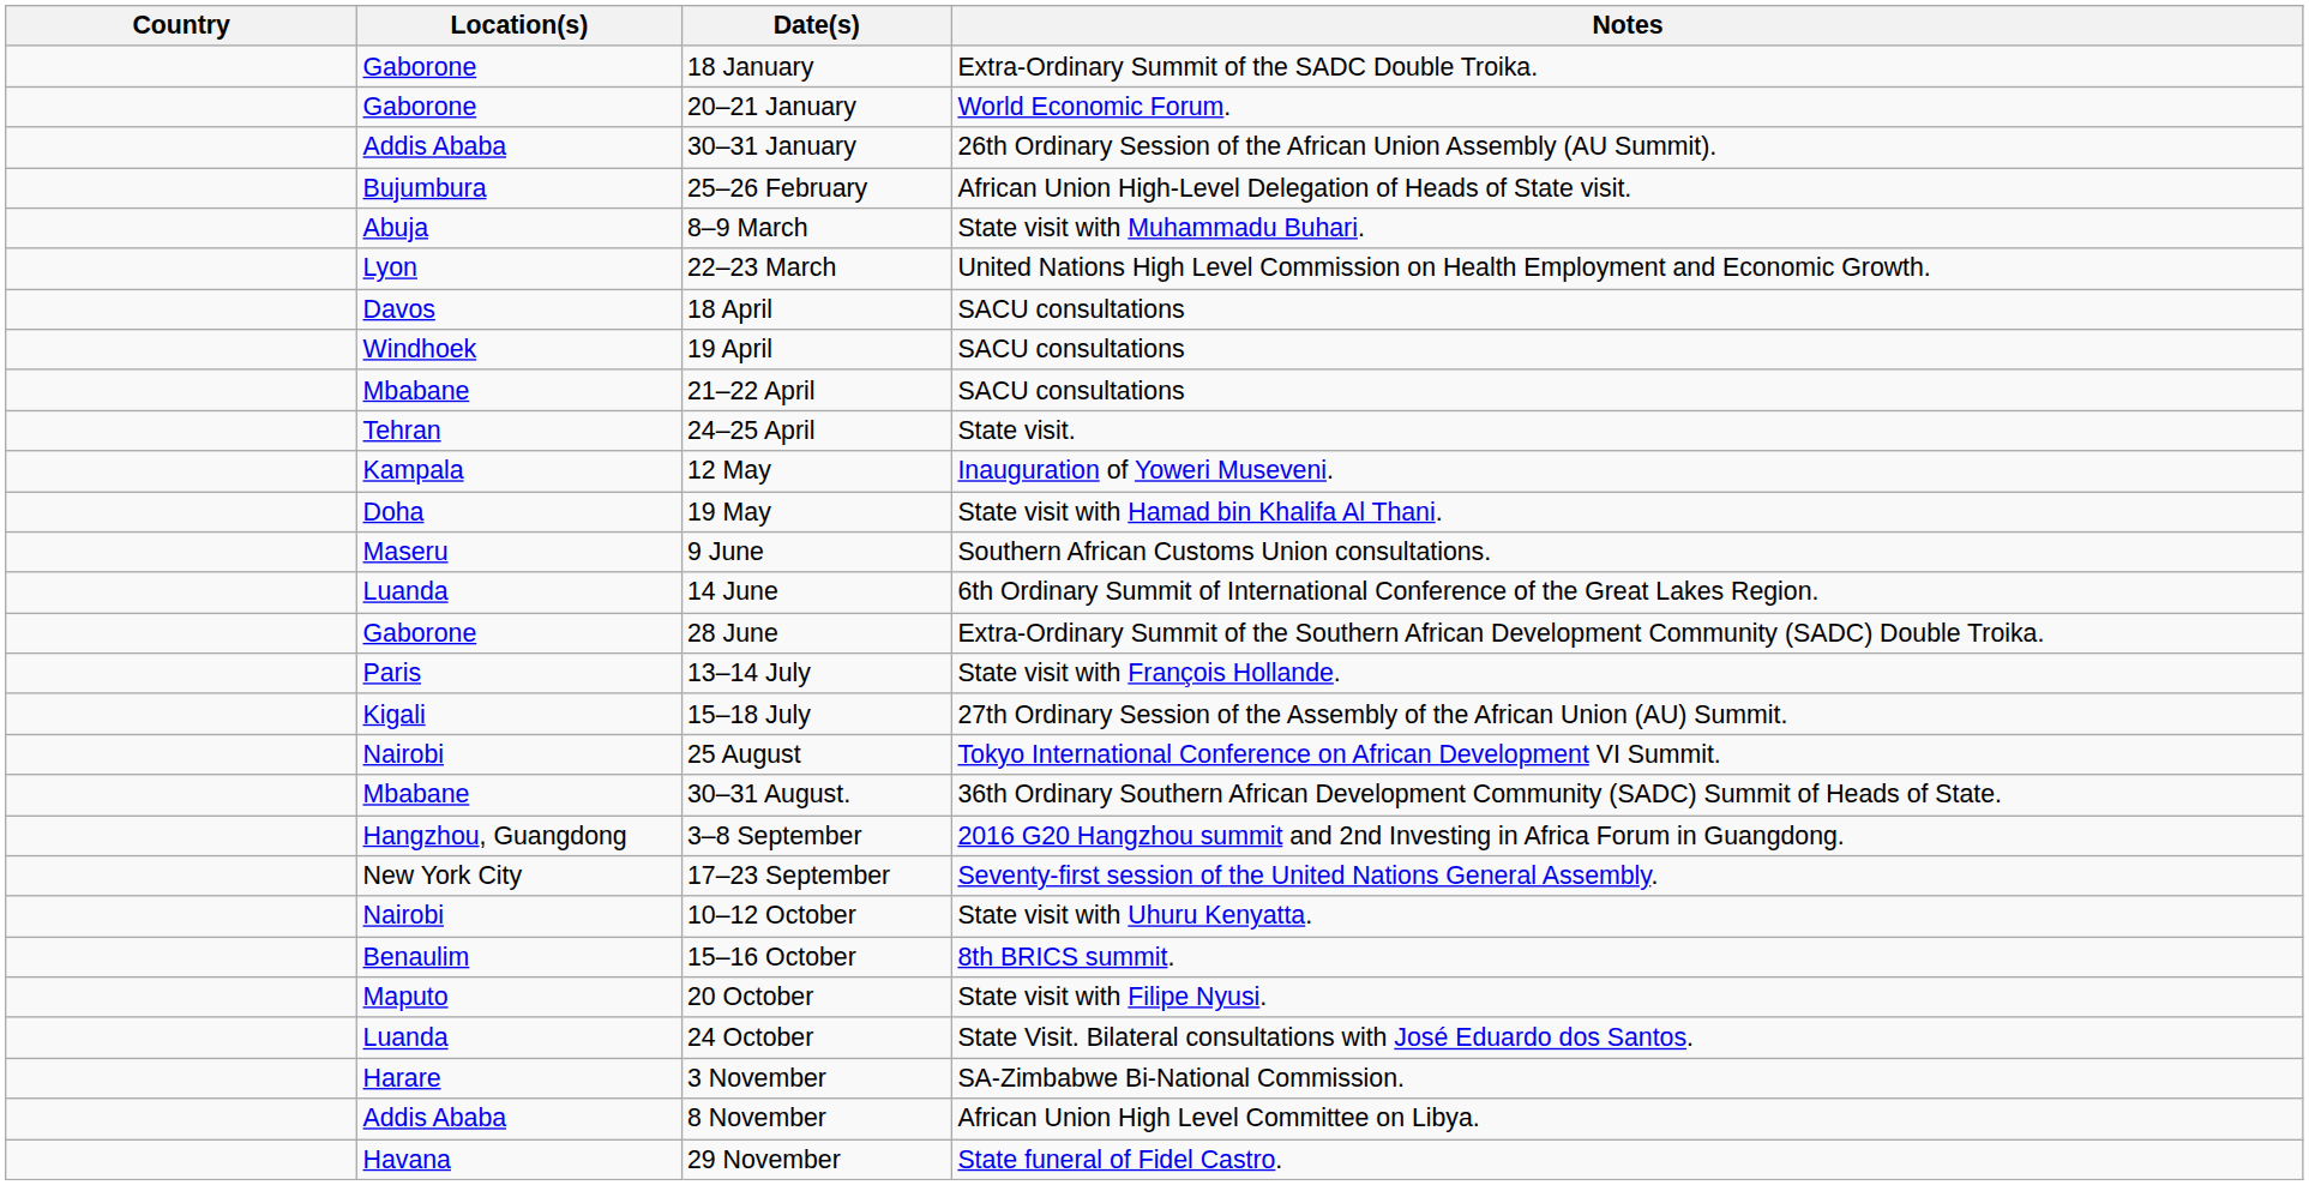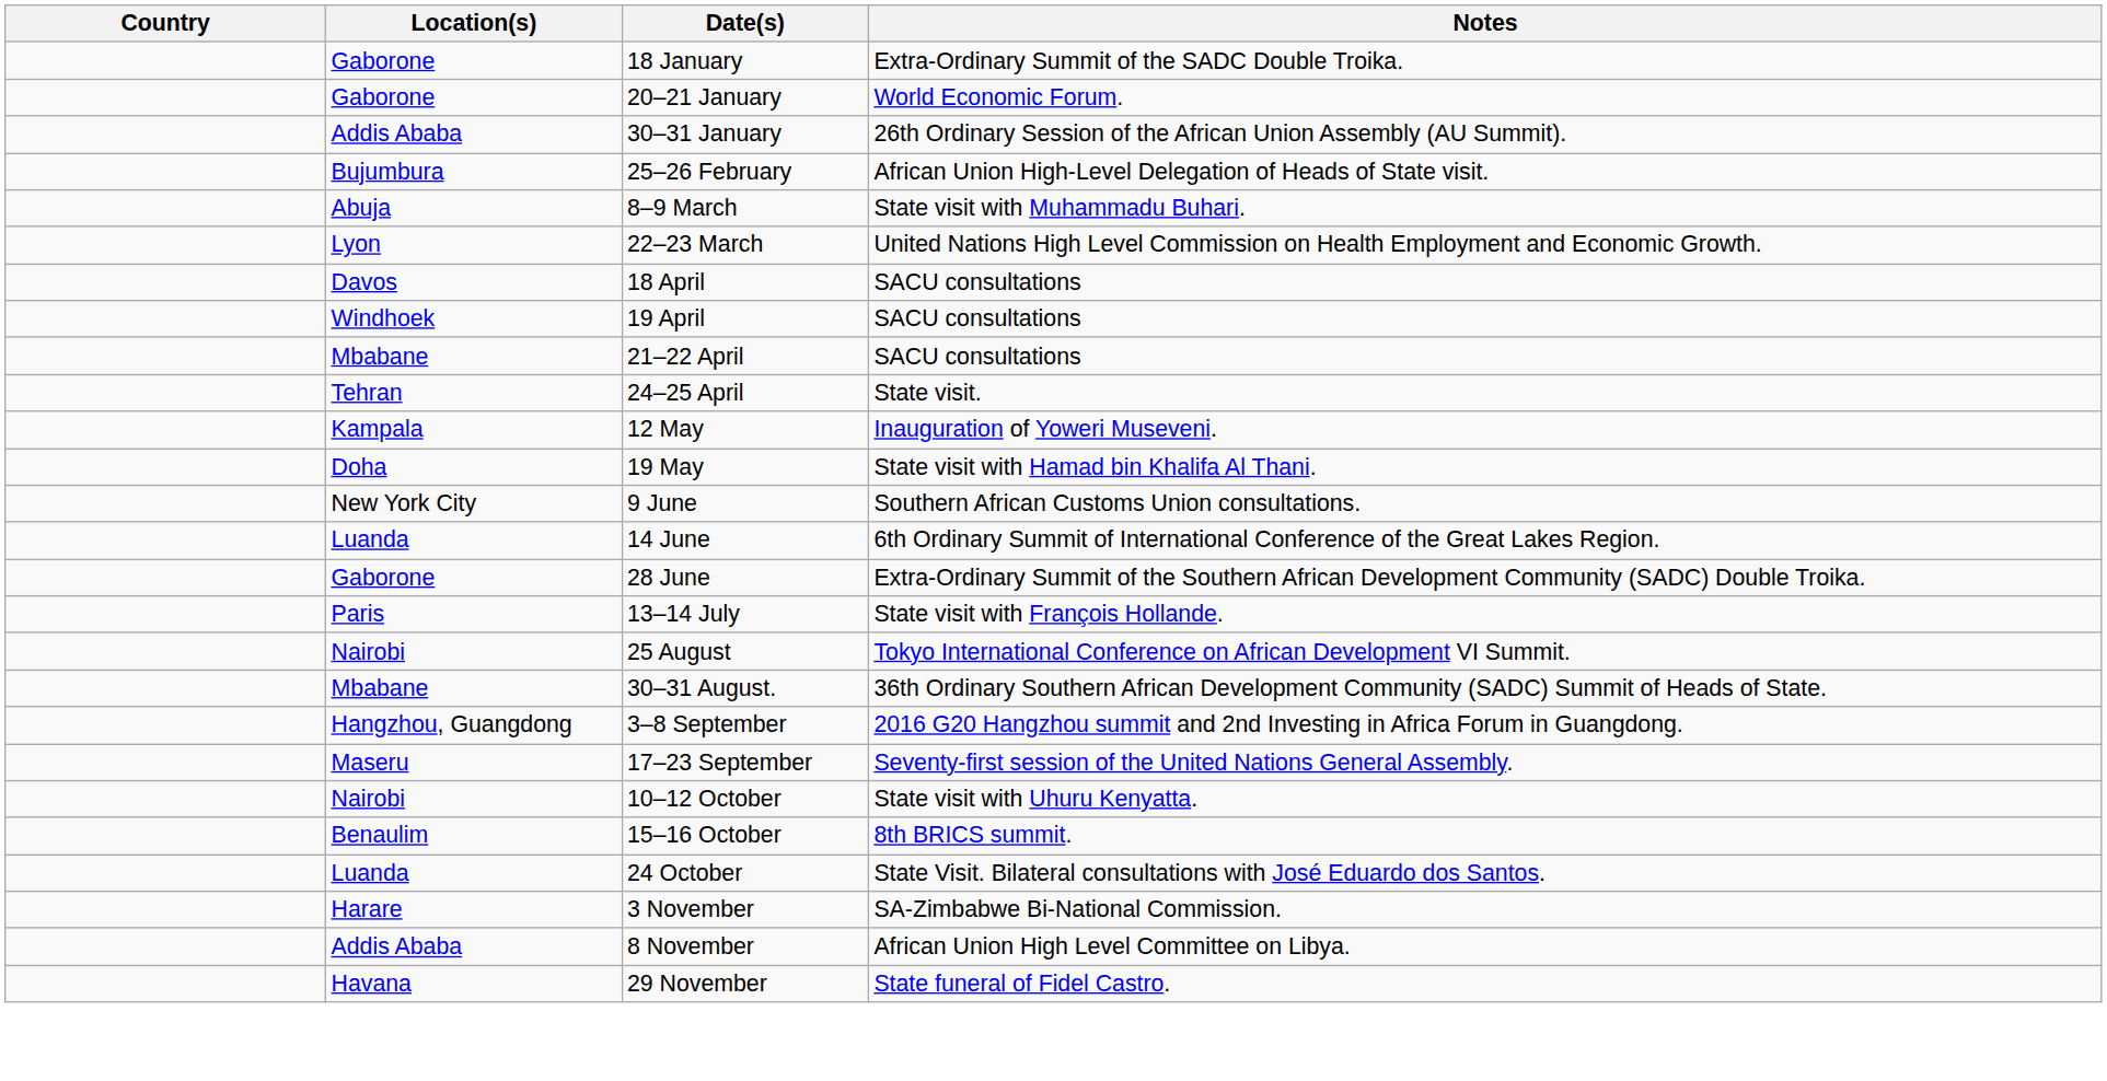9 June | Location(s): Maseru -> New York City
- row: Kigali | 15–18 July | 27th Ordinary Session of the Assembly of the African Union (AU) Summit.
17–23 September | Location(s): New York City -> Maseru
- row: Maputo | 20 October | State visit with Filipe Nyusi.
